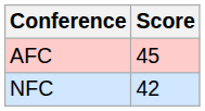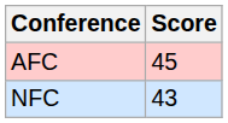NFC | Score: 42 -> 43
